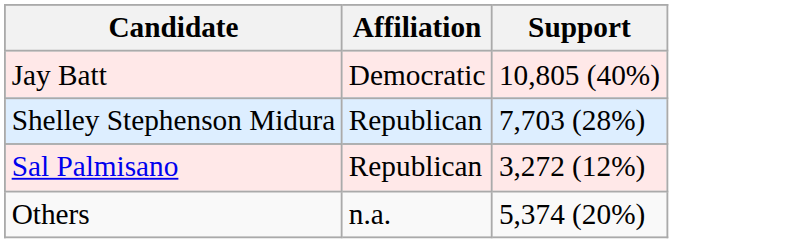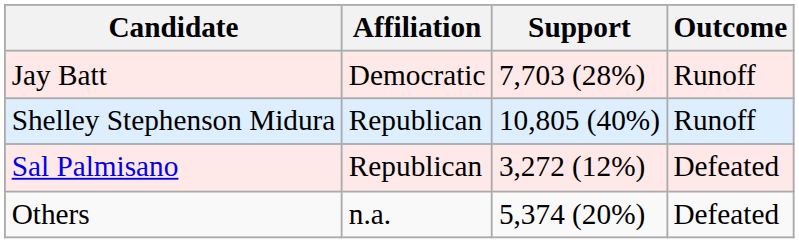+ column: Outcome | Runoff | Runoff | Defeated | Defeated
Jay Batt | Support: 10,805 (40%) -> 7,703 (28%)
Shelley Stephenson Midura | Support: 7,703 (28%) -> 10,805 (40%)
